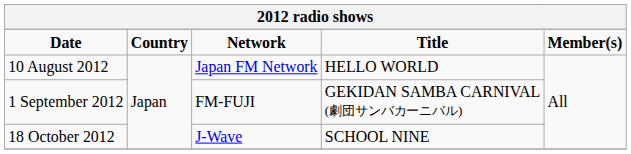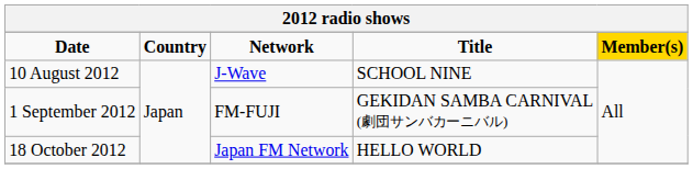Date | column 5: no background -> gold background
10 August 2012 | column 3: Japan FM Network -> J-Wave
10 August 2012 | column 4: HELLO WORLD -> SCHOOL NINE
18 October 2012 | column 3: J-Wave -> Japan FM Network
18 October 2012 | column 4: SCHOOL NINE -> HELLO WORLD
